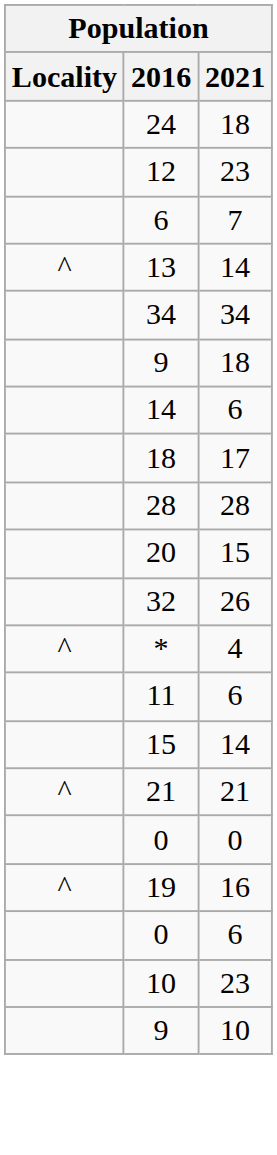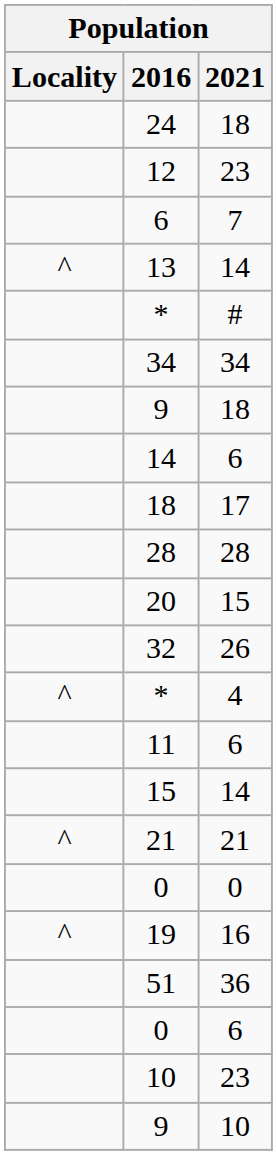+ row: * | #
+ row: 51 | 36
